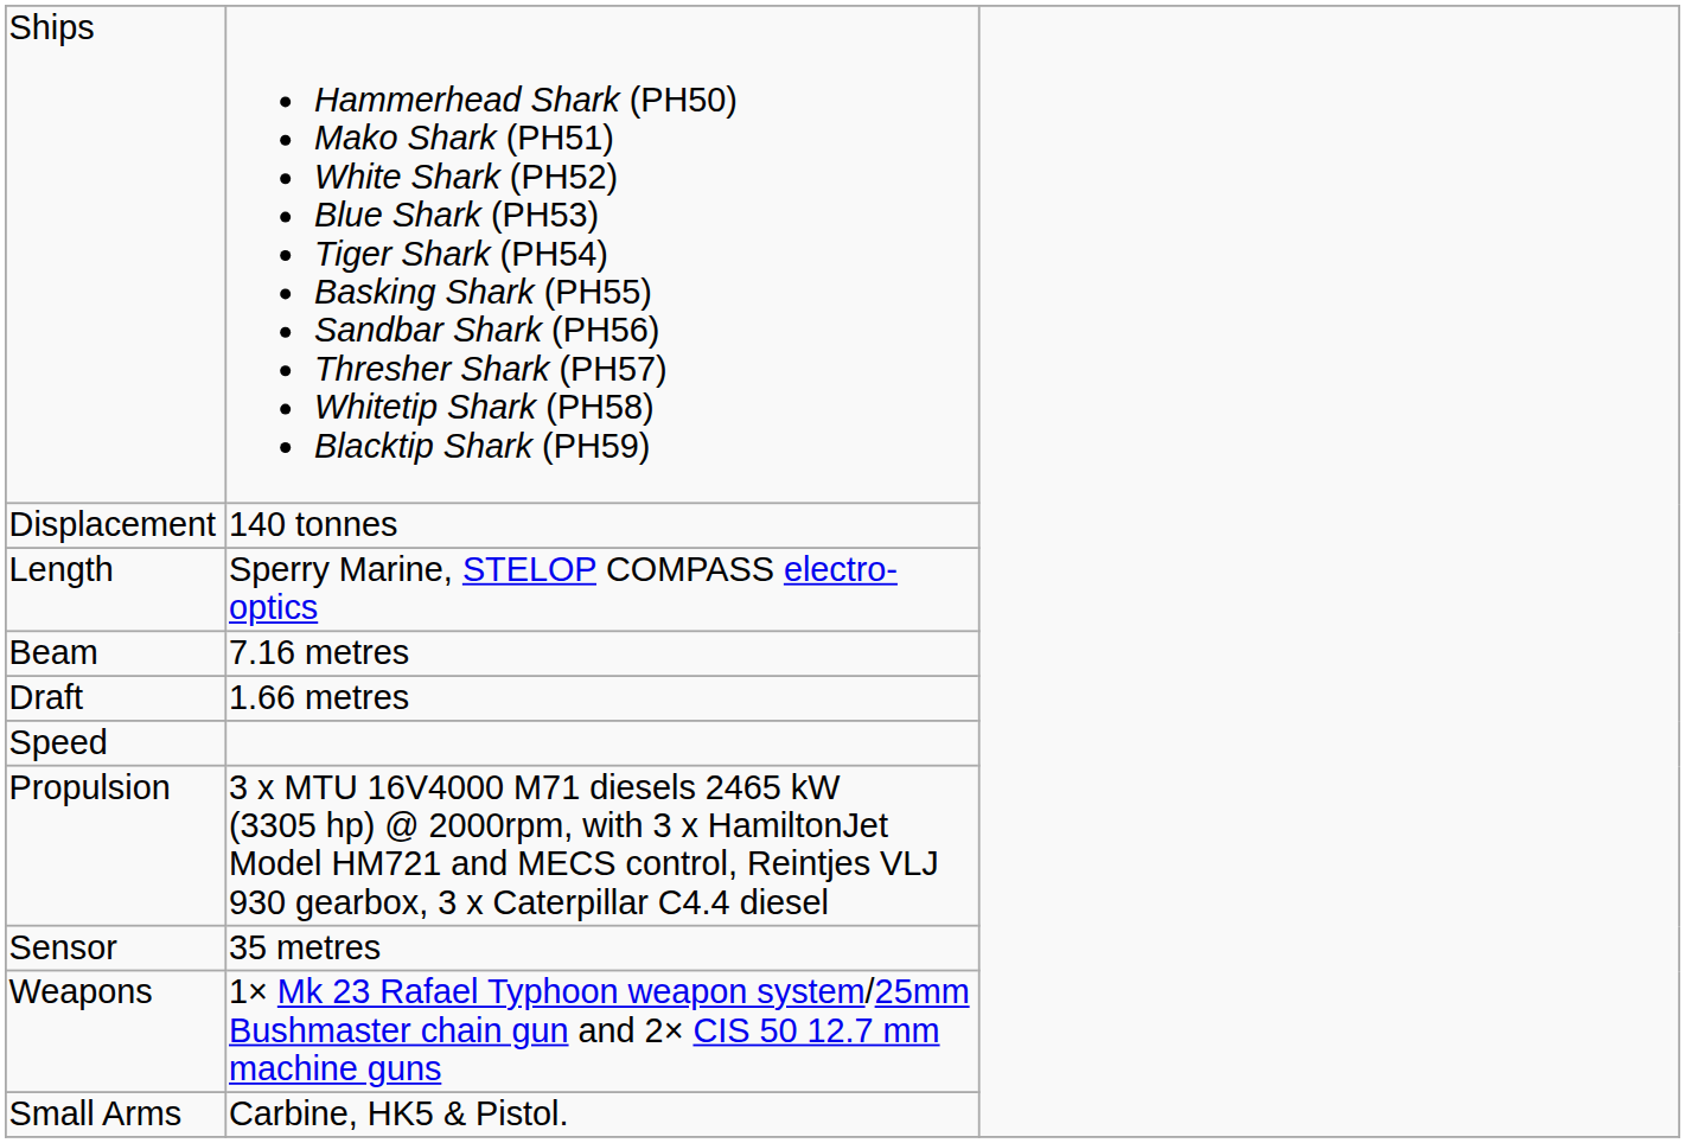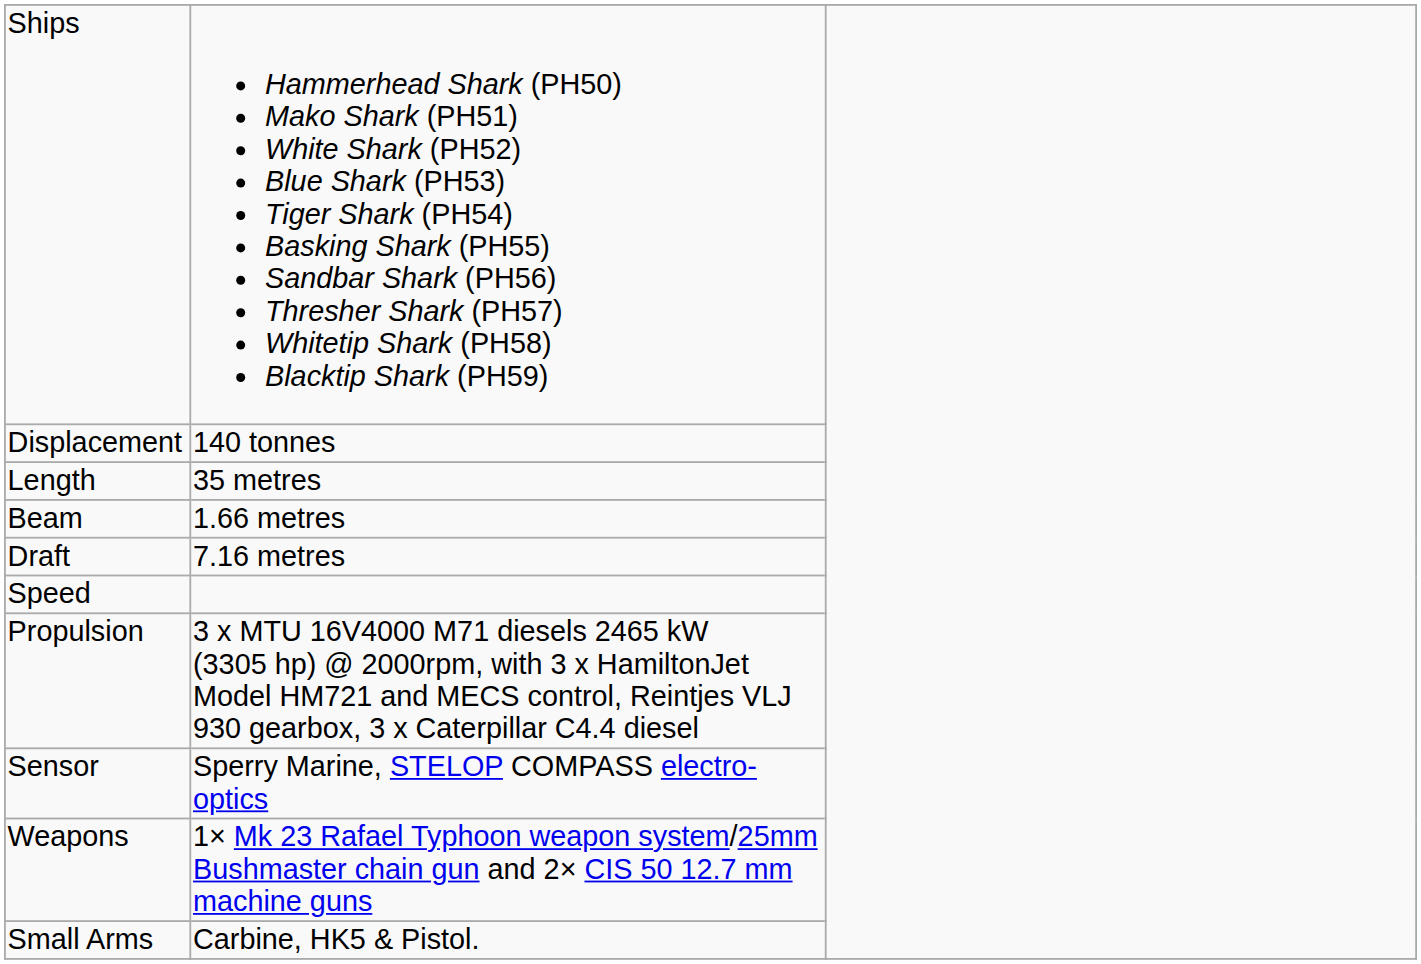Length | column 2: Sperry Marine, STELOP COMPASS electro-optics -> 35 metres
Beam | column 2: 7.16 metres -> 1.66 metres
Draft | column 2: 1.66 metres -> 7.16 metres
Sensor | column 2: 35 metres -> Sperry Marine, STELOP COMPASS electro-optics
